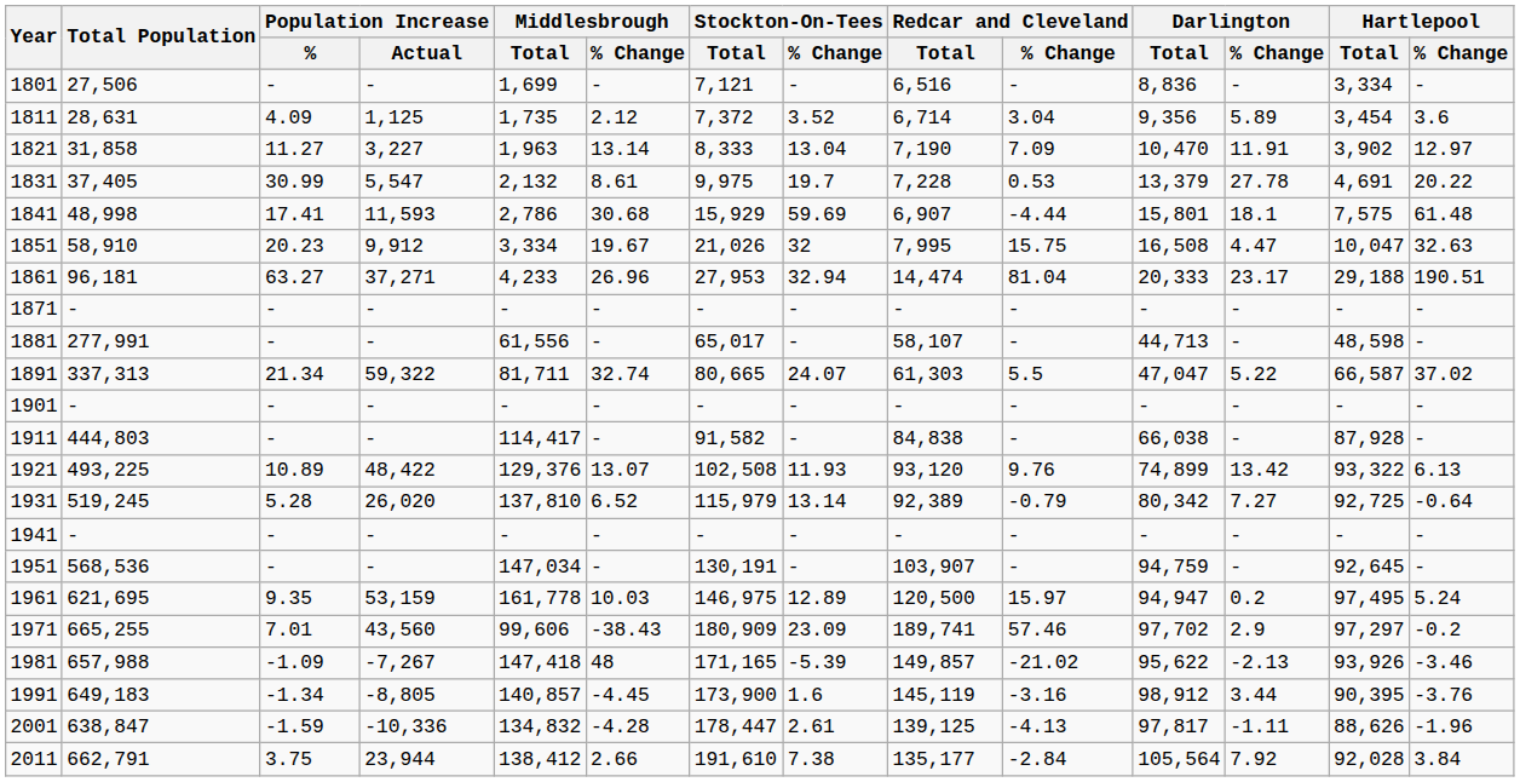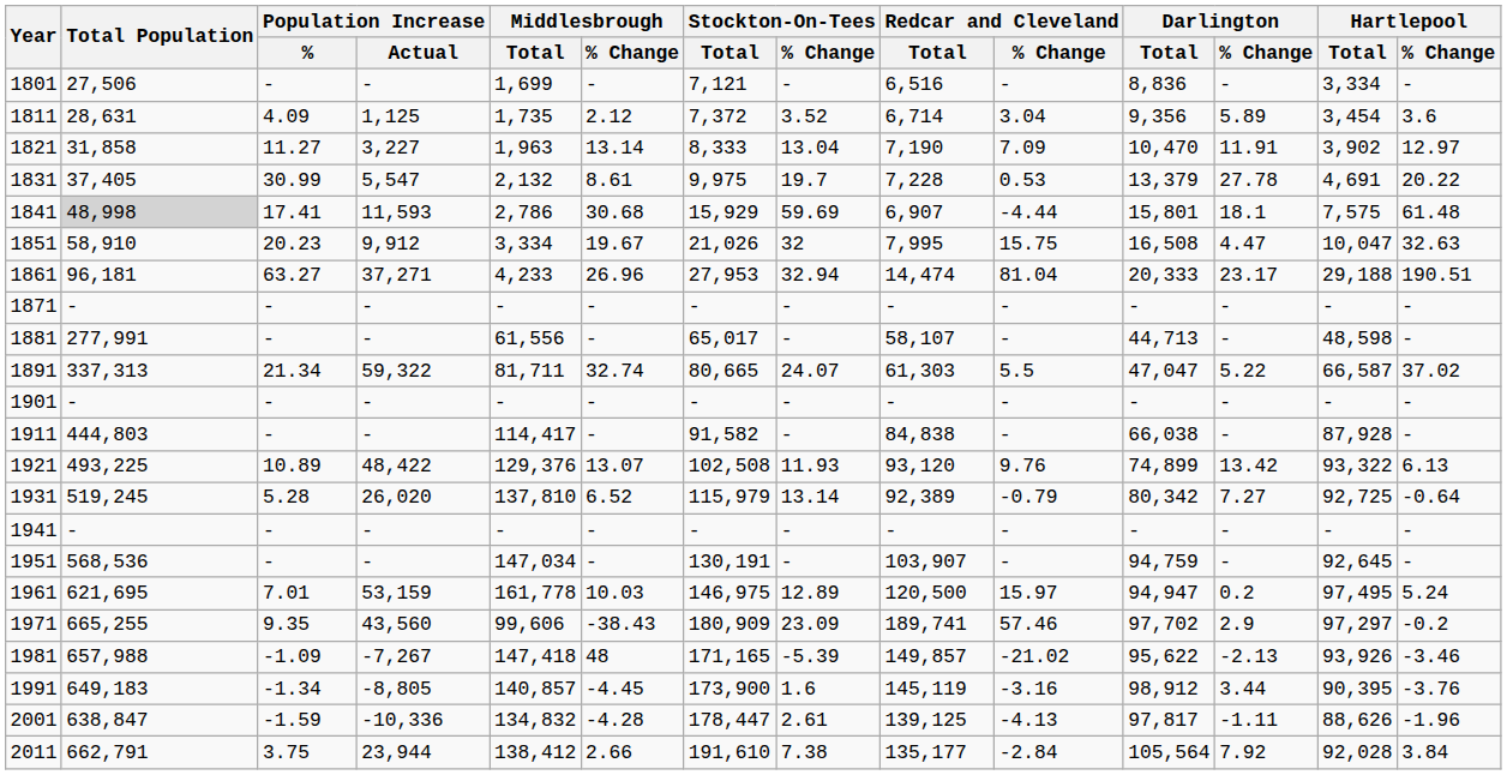1841 | Total Population: no background -> lightgrey background
1961 | Population Increase / %: 9.35 -> 7.01
1971 | Population Increase / %: 7.01 -> 9.35
